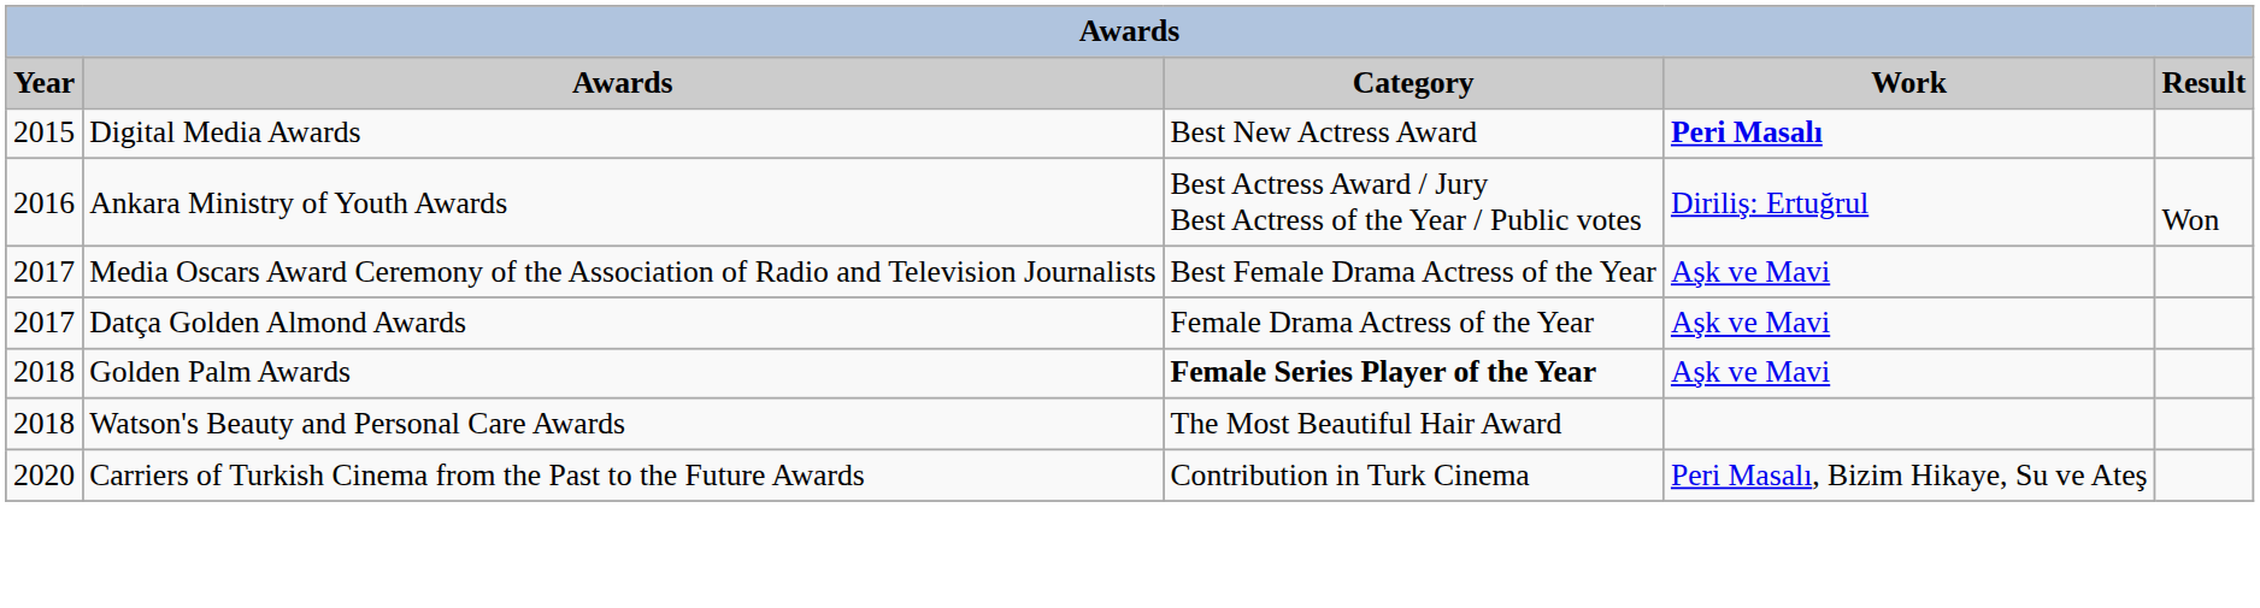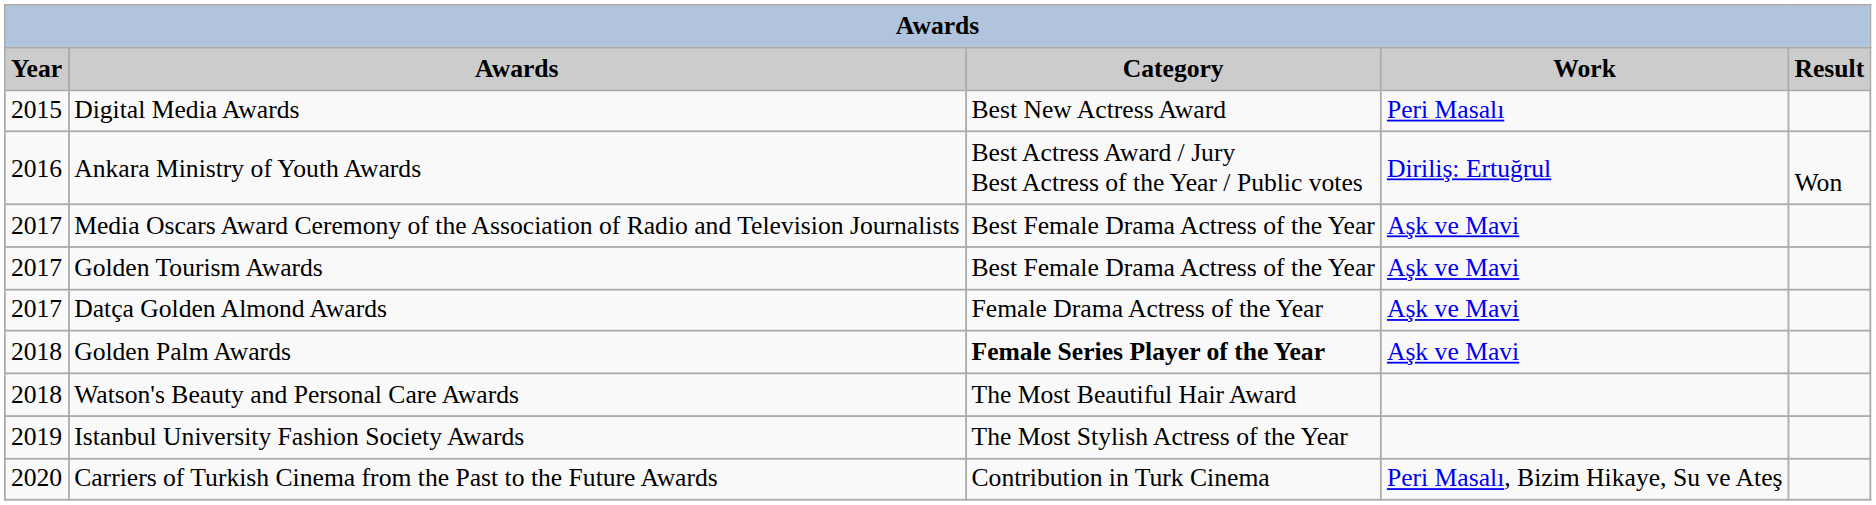Digital Media Awards | Work: bold -> normal
+ row: 2017 | Golden Tourism Awards | Best Female Drama Actress of the Year | Aşk ve Mavi
+ row: 2019 | Istanbul University Fashion Society Awards | The Most Stylish Actress of the Year
